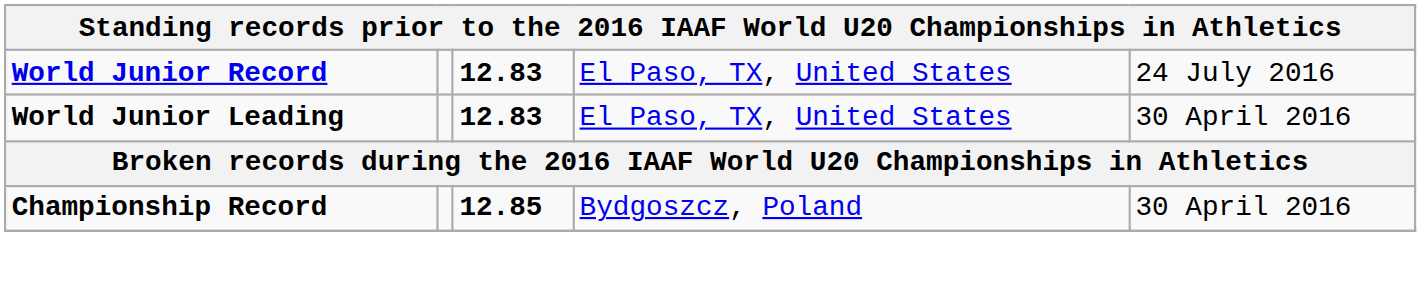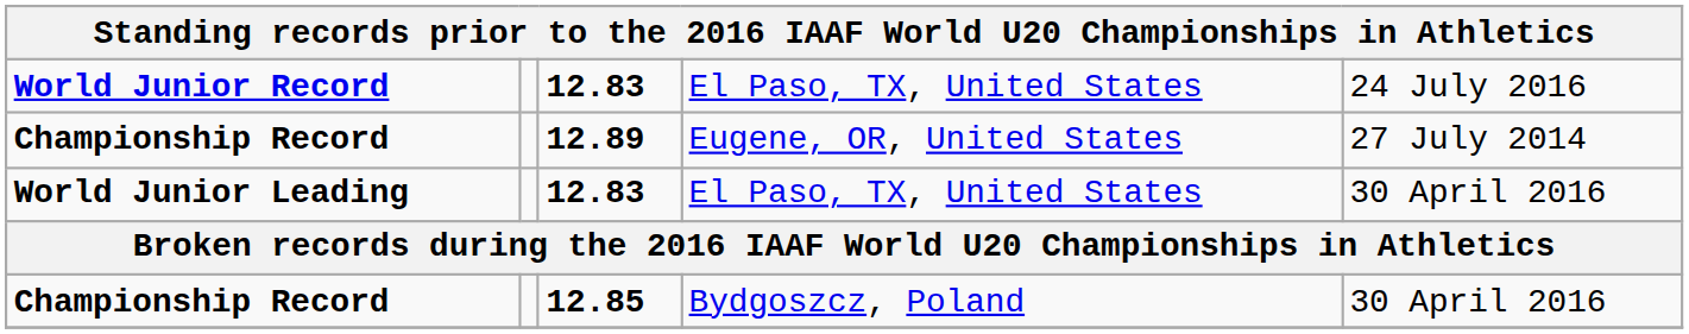+ row: Championship Record | 12.89 | Eugene, OR, United States | 27 July 2014
